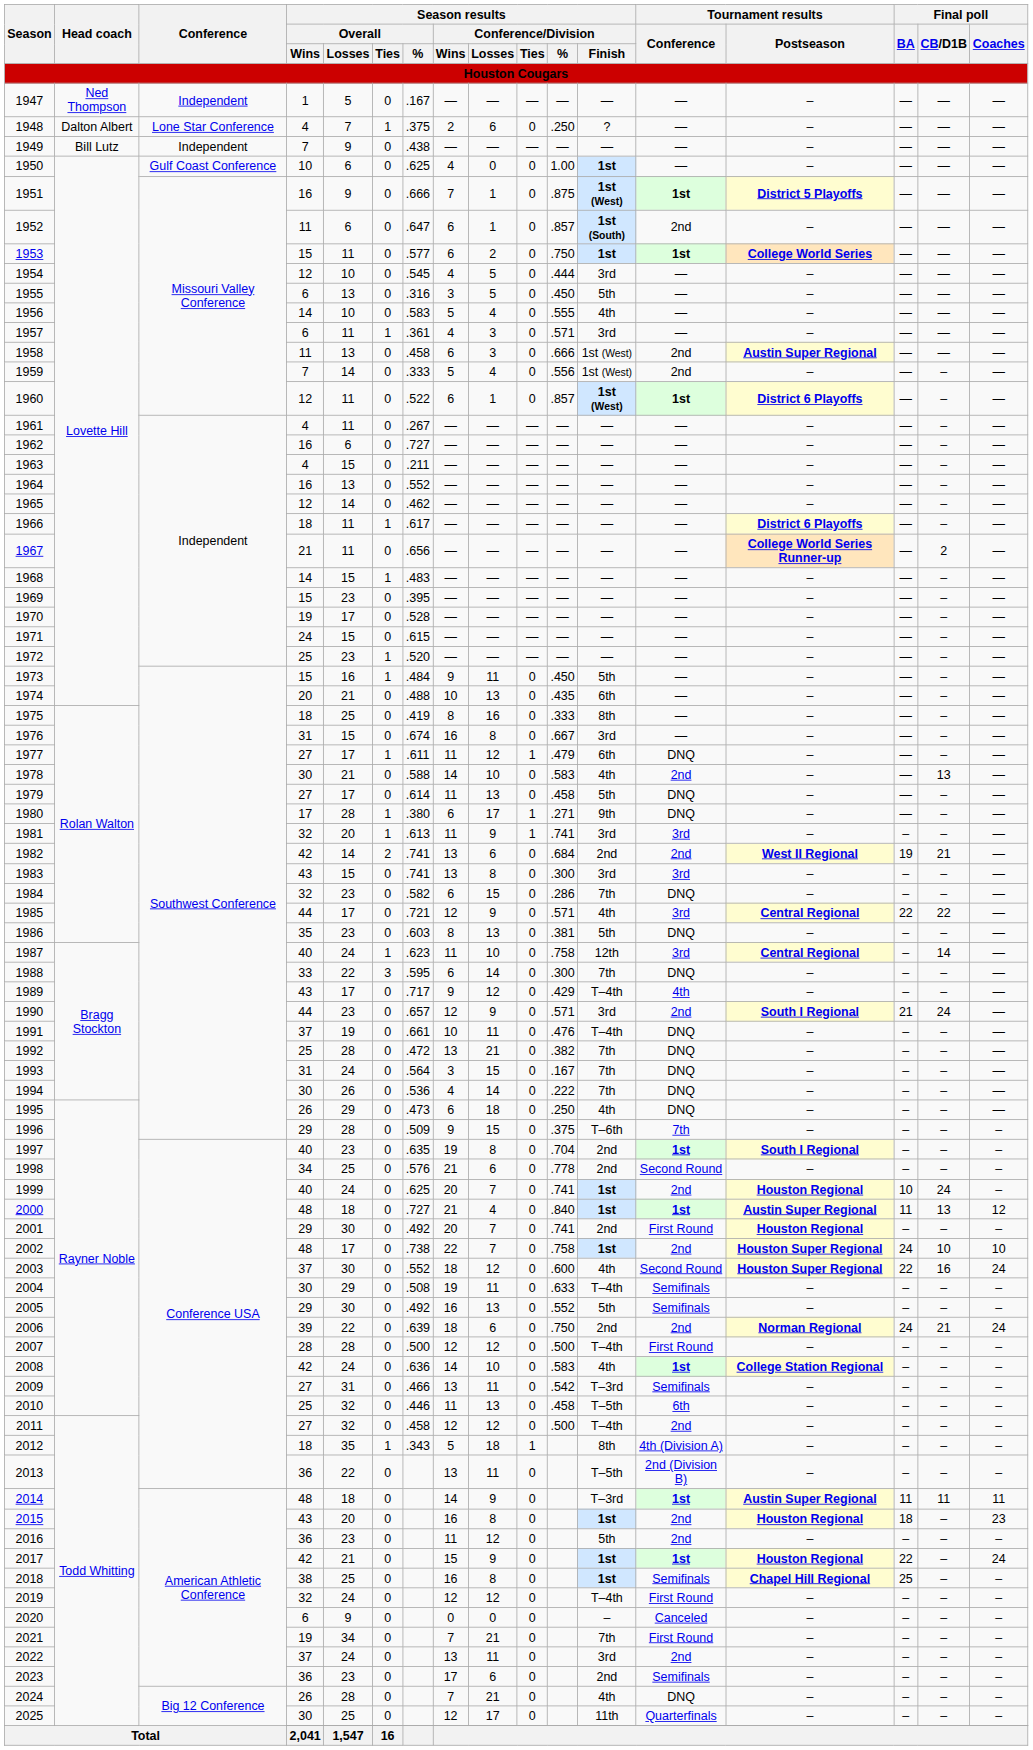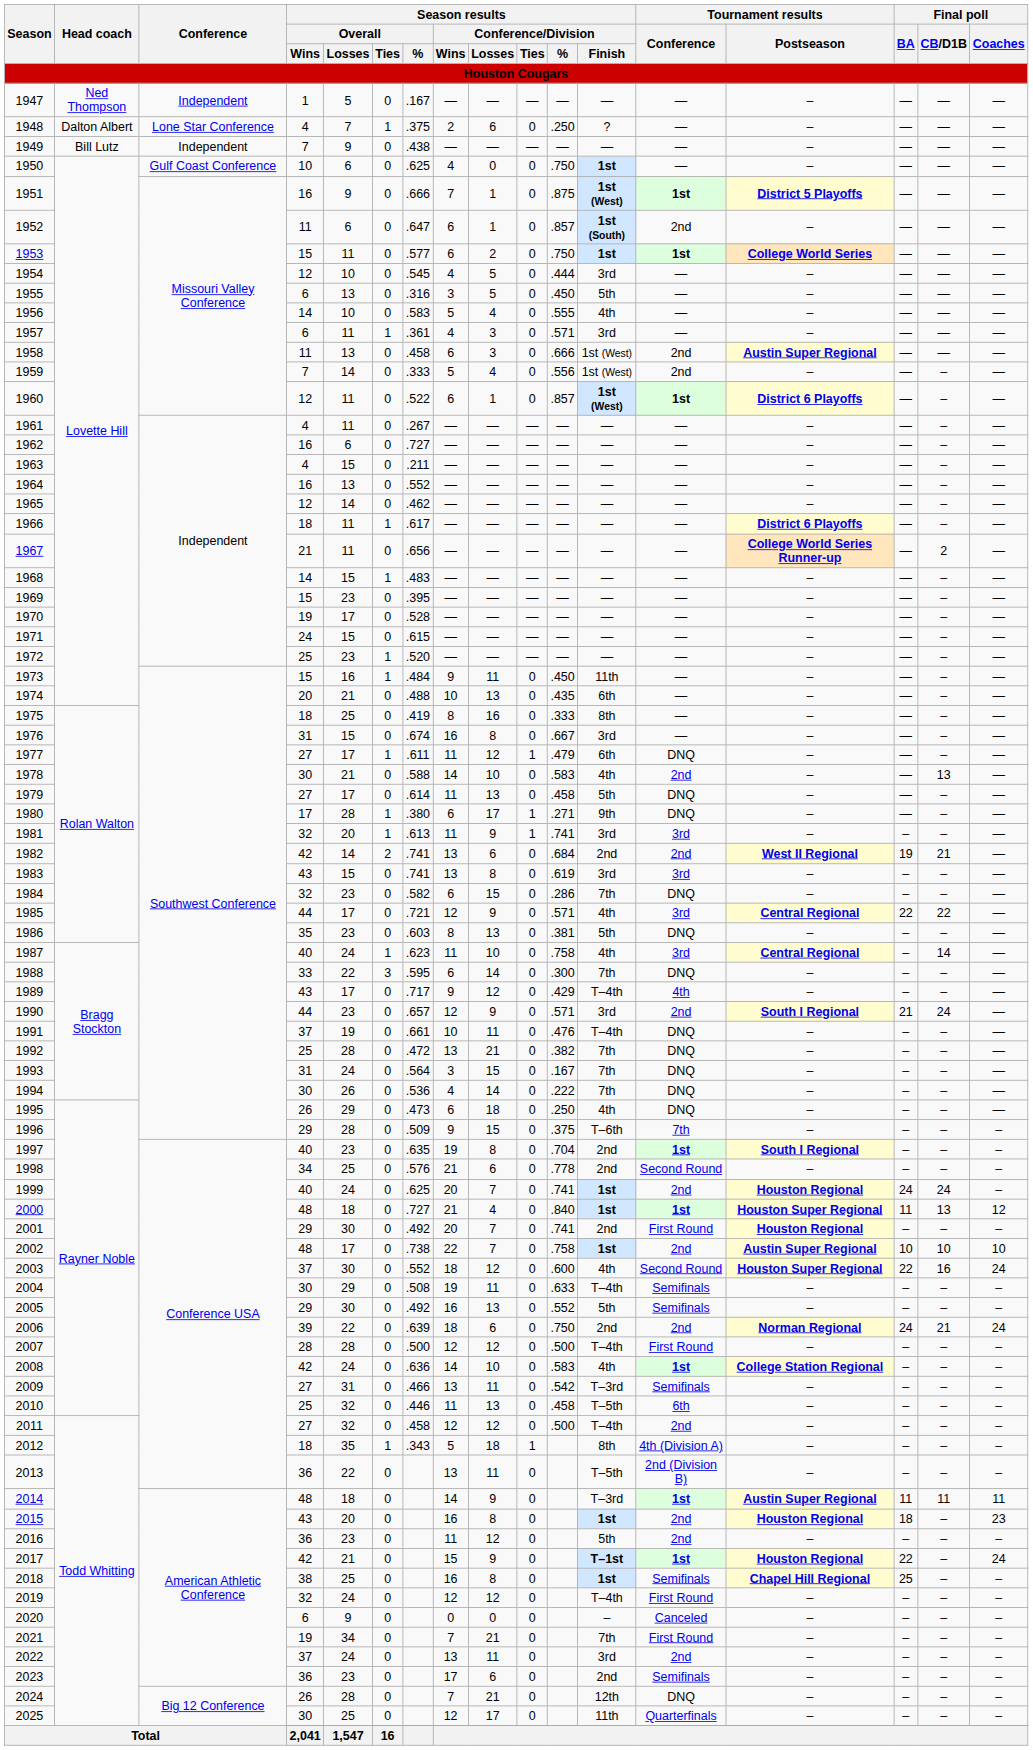1950 | Season results / Conference/Division / %: 1.00 -> .750
1973 | Season results / Conference/Division / Finish: 5th -> 11th
1983 | Season results / Conference/Division / %: .300 -> .619
1987 | Season results / Conference/Division / Finish: 12th -> 4th
1999 | Final poll / BA: 10 -> 24
2000 | Tournament results / Postseason: Austin Super Regional -> Houston Super Regional
2002 | Tournament results / Postseason: Houston Super Regional -> Austin Super Regional
2002 | Final poll / BA: 24 -> 10
2017 | Season results / Conference/Division / Finish: 1st -> T–1st
2024 | Season results / Conference/Division / Finish: 4th -> 12th
